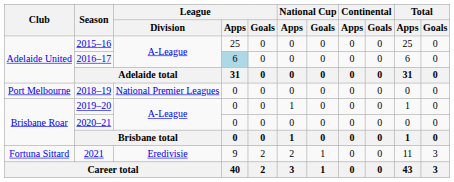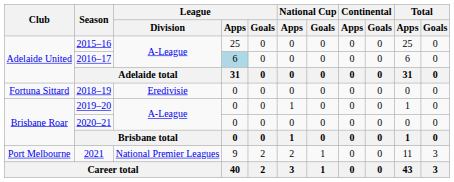2018–19 | Club: Port Melbourne -> Fortuna Sittard
2018–19 | League / Division: National Premier Leagues -> Eredivisie
2021 | Club: Fortuna Sittard -> Port Melbourne
2021 | League / Division: Eredivisie -> National Premier Leagues
